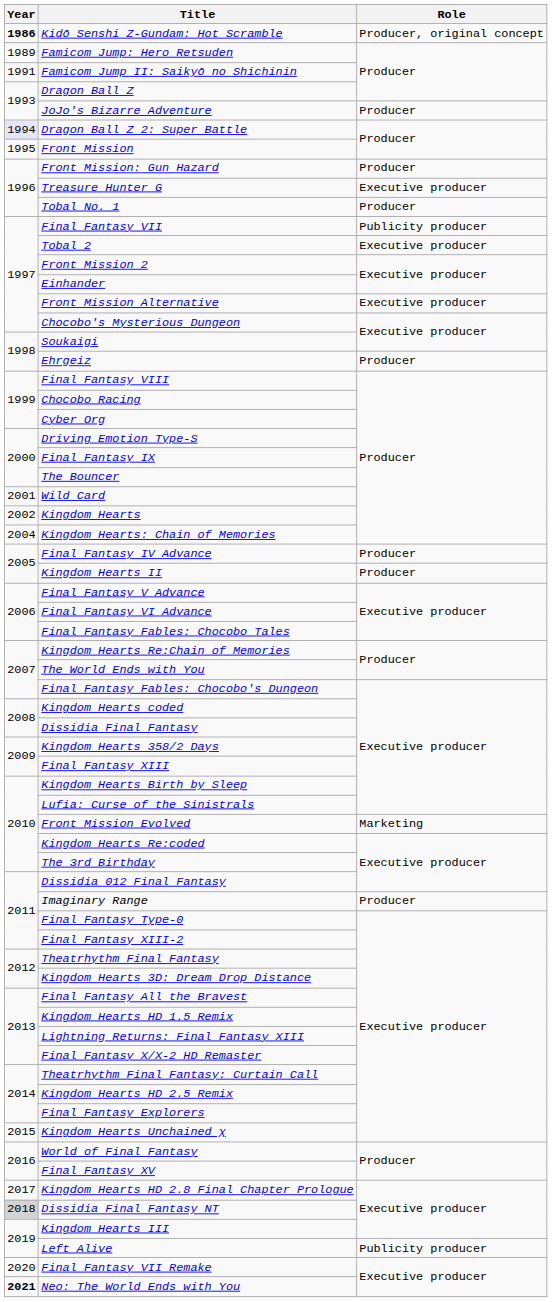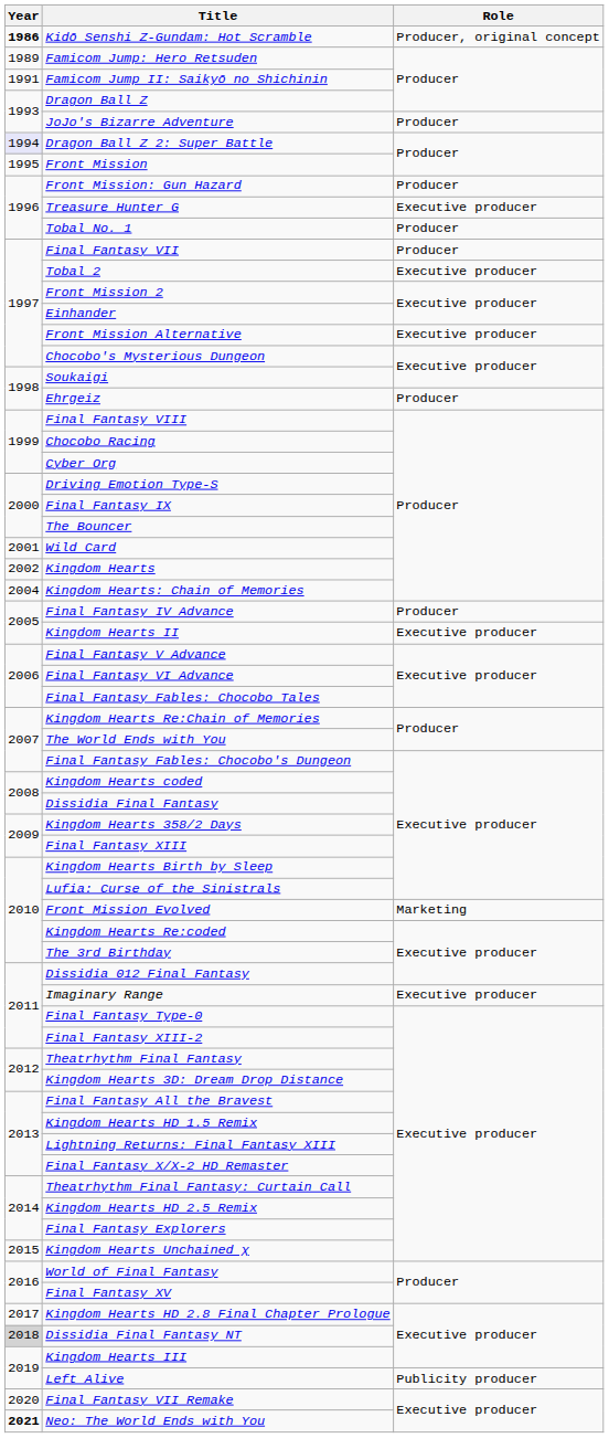Final Fantasy VII | Role: Publicity producer -> Producer
Kingdom Hearts II | Role: Producer -> Executive producer
Imaginary Range | Role: Producer -> Executive producer
